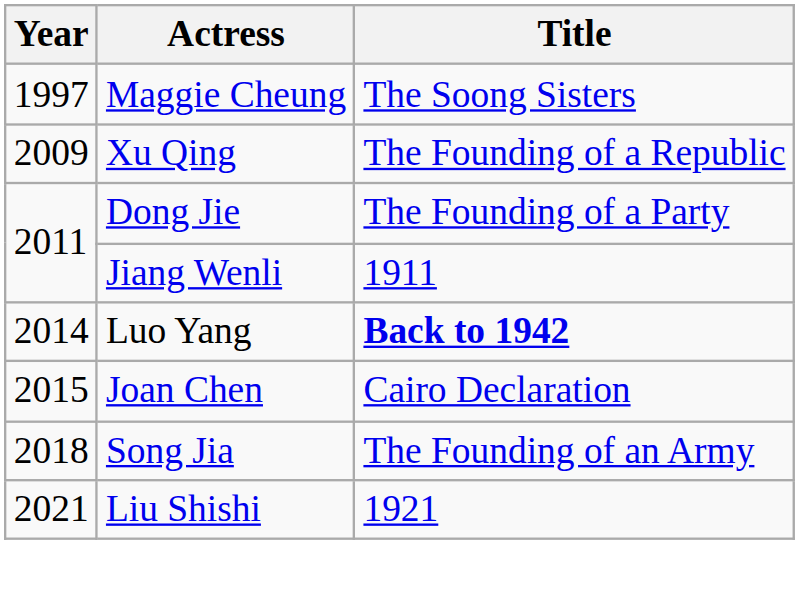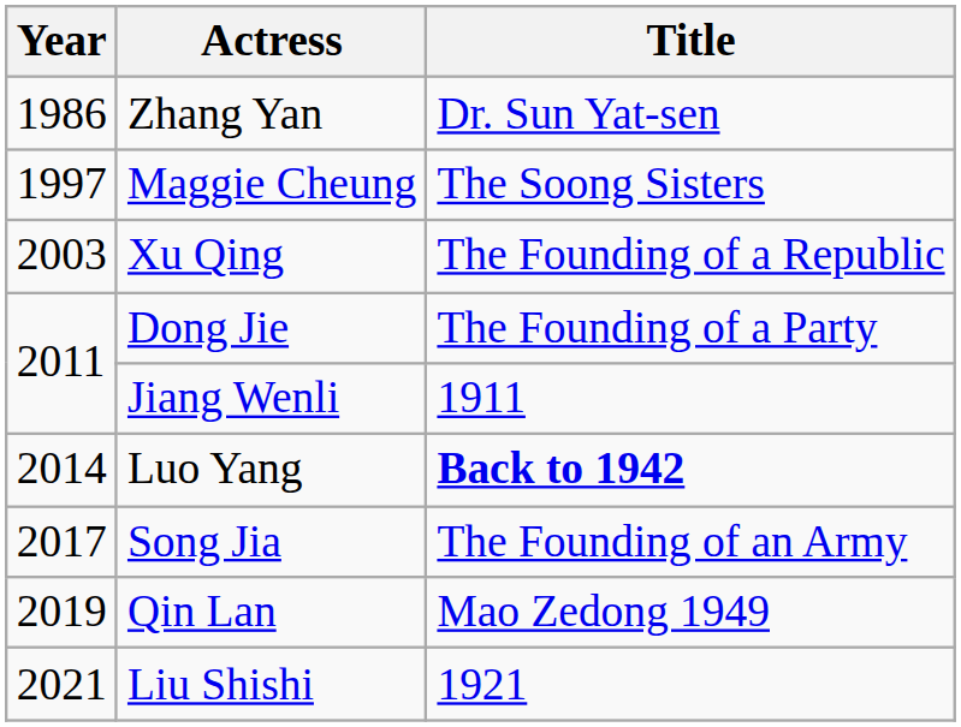+ row: 1986 | Zhang Yan | Dr. Sun Yat-sen
Xu Qing | Year: 2009 -> 2003
- row: 2015 | Joan Chen | Cairo Declaration
Song Jia | Year: 2018 -> 2017
+ row: 2019 | Qin Lan | Mao Zedong 1949
